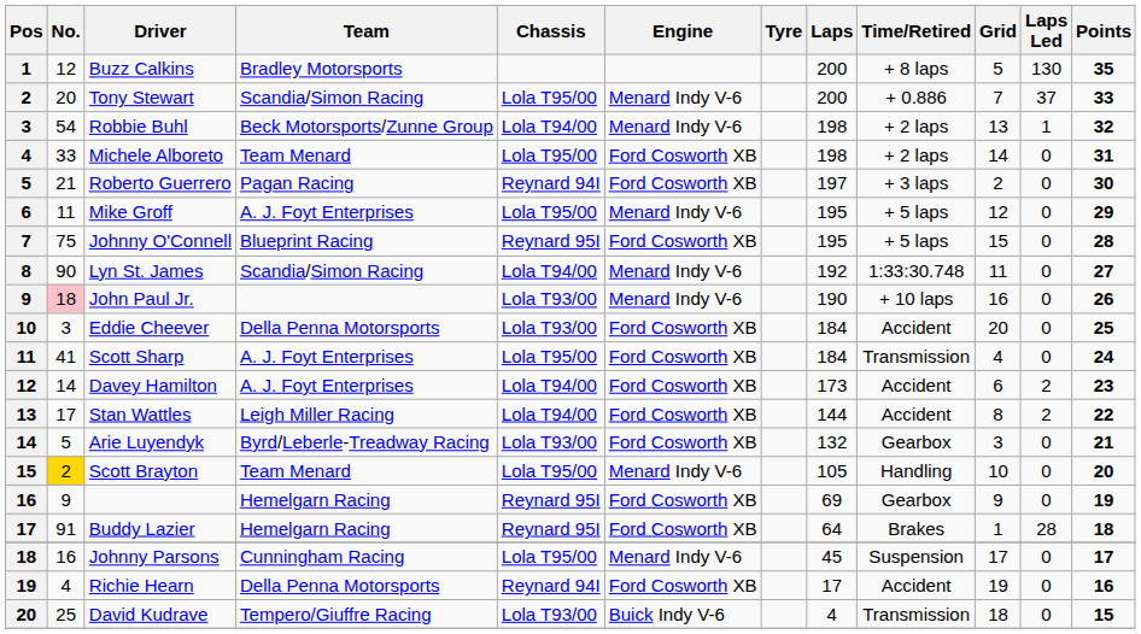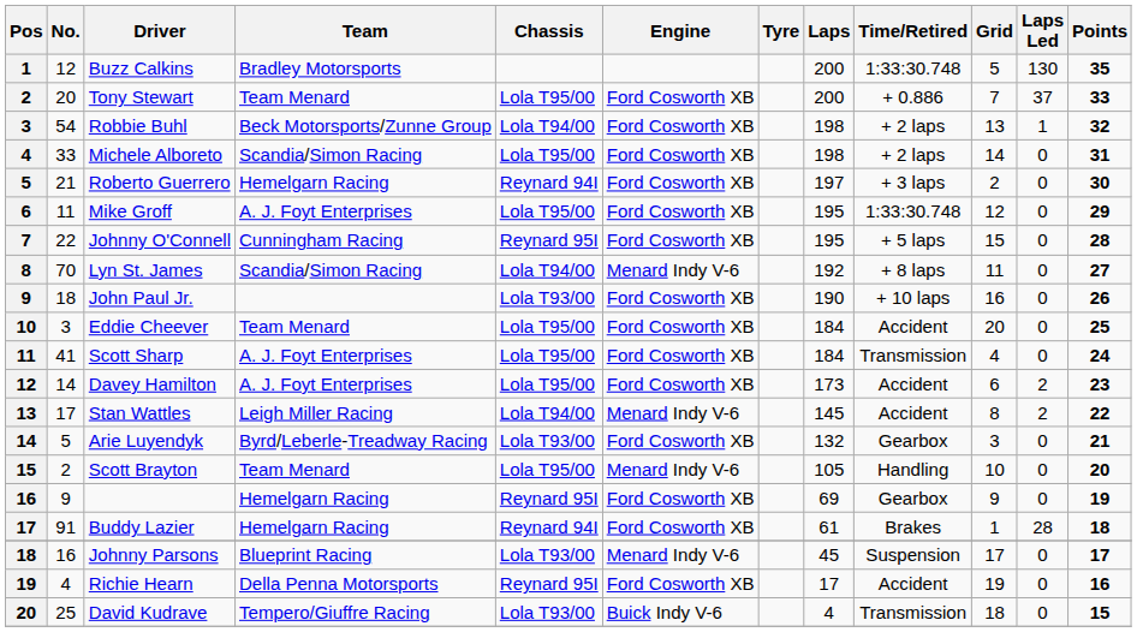Buzz Calkins | Time/Retired: + 8 laps -> 1:33:30.748
Tony Stewart | Team: Scandia/Simon Racing -> Team Menard
Tony Stewart | Engine: Menard Indy V-6 -> Ford Cosworth XB
Robbie Buhl | Engine: Menard Indy V-6 -> Ford Cosworth XB
Michele Alboreto | Team: Team Menard -> Scandia/Simon Racing
Roberto Guerrero | Team: Pagan Racing -> Hemelgarn Racing
Mike Groff | Engine: Menard Indy V-6 -> Ford Cosworth XB
Mike Groff | Time/Retired: + 5 laps -> 1:33:30.748
Johnny O'Connell | No.: 75 -> 22
Johnny O'Connell | Team: Blueprint Racing -> Cunningham Racing
Lyn St. James | No.: 90 -> 70
Lyn St. James | Time/Retired: 1:33:30.748 -> + 8 laps
John Paul Jr. | No.: pink background -> no background
John Paul Jr. | Engine: Menard Indy V-6 -> Ford Cosworth XB
Eddie Cheever | Team: Della Penna Motorsports -> Team Menard
Eddie Cheever | Chassis: Lola T93/00 -> Lola T95/00
Davey Hamilton | Chassis: Lola T94/00 -> Lola T95/00
Stan Wattles | Engine: Ford Cosworth XB -> Menard Indy V-6
Stan Wattles | Laps: 144 -> 145
Scott Brayton | No.: gold background -> no background
Buddy Lazier | Chassis: Reynard 95I -> Reynard 94I
Buddy Lazier | Laps: 64 -> 61
Johnny Parsons | Team: Cunningham Racing -> Blueprint Racing
Johnny Parsons | Chassis: Lola T95/00 -> Lola T93/00
Richie Hearn | Chassis: Reynard 94I -> Reynard 95I
